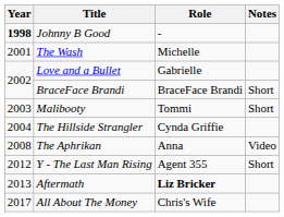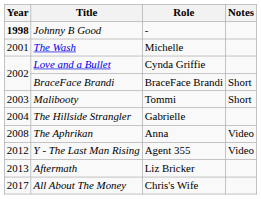Love and a Bullet | Role: Gabrielle -> Cynda Griffie
The Hillside Strangler | Role: Cynda Griffie -> Gabrielle
Y - The Last Man Rising | Notes: Short -> Video
Aftermath | Role: bold -> normal
